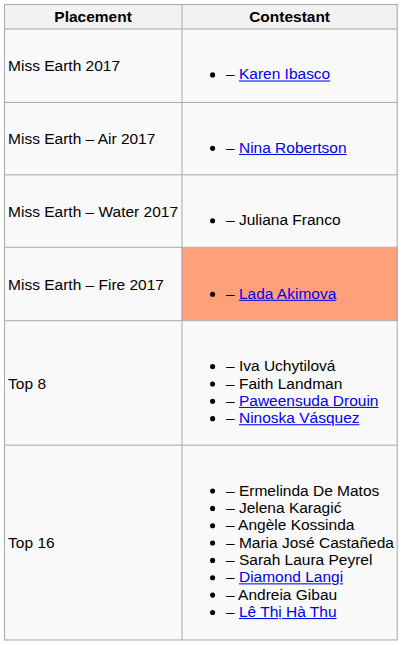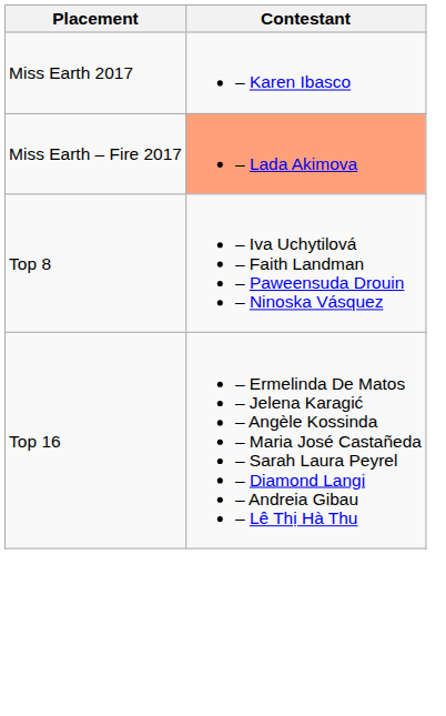- row: Miss Earth – Air 2017 | – Nina Robertson
- row: Miss Earth – Water 2017 | – Juliana Franco
